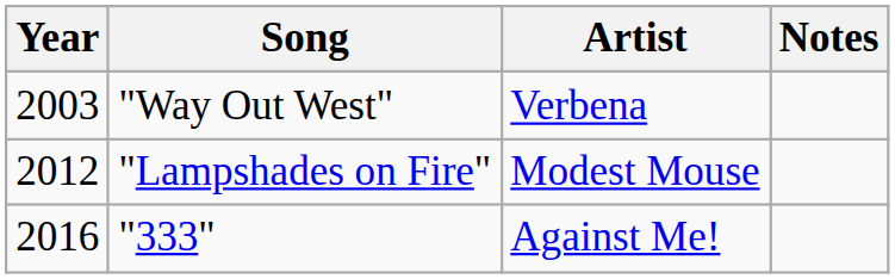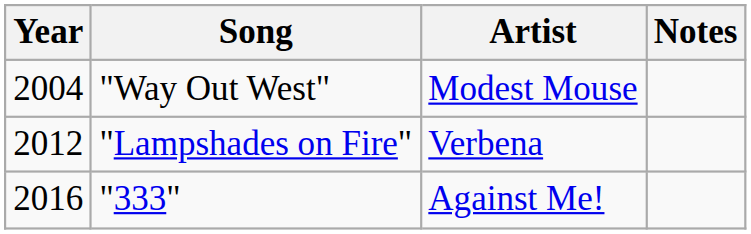"Way Out West" | Year: 2003 -> 2004
"Way Out West" | Artist: Verbena -> Modest Mouse
"Lampshades on Fire" | Artist: Modest Mouse -> Verbena
